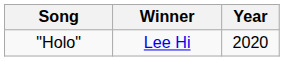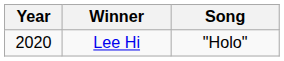columns swapped: Year <-> Song
